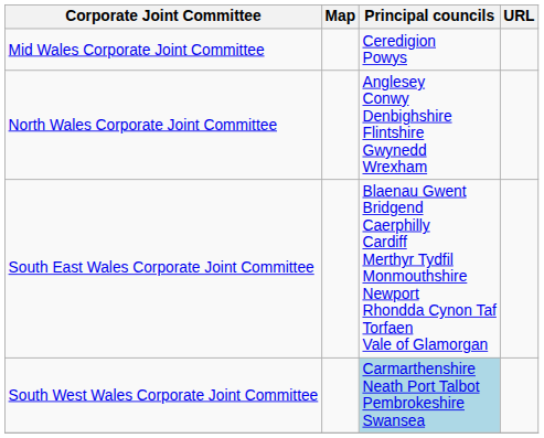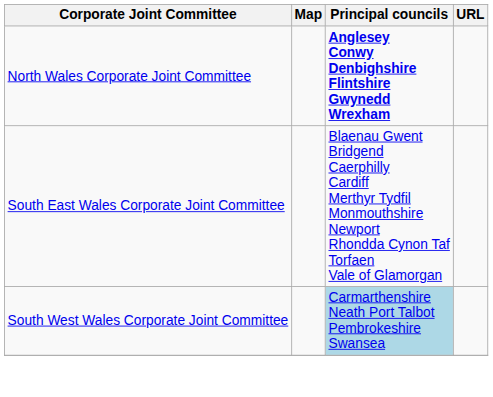- row: Mid Wales Corporate Joint Committee | Ceredigion Powys
North Wales Corporate Joint Committee | Principal councils: normal -> bold
